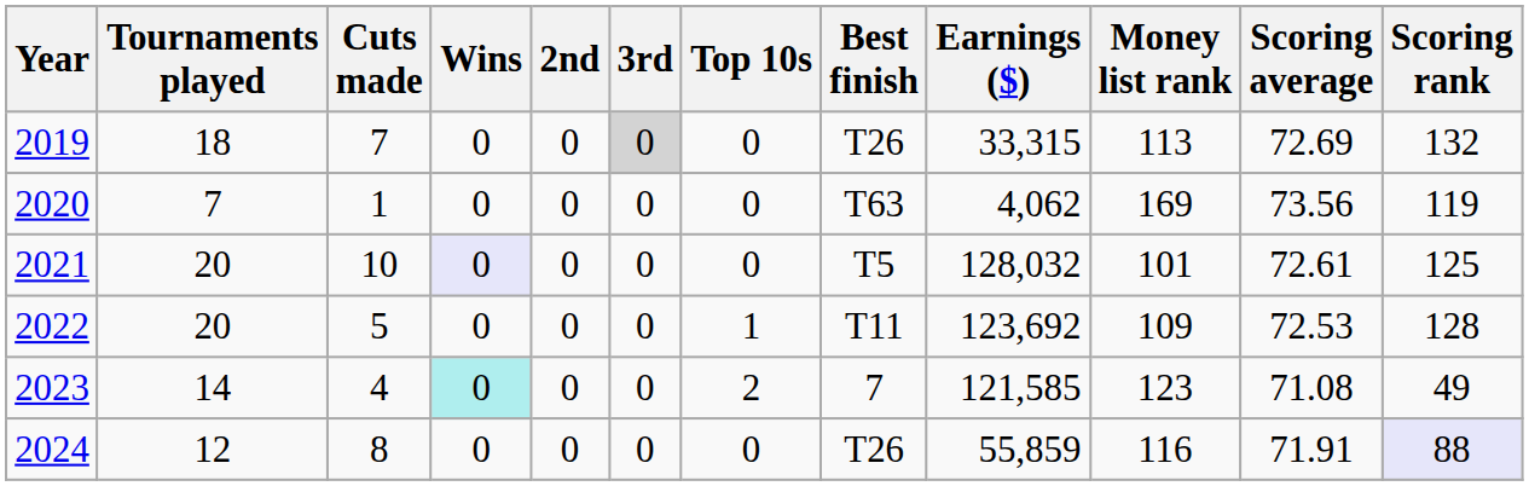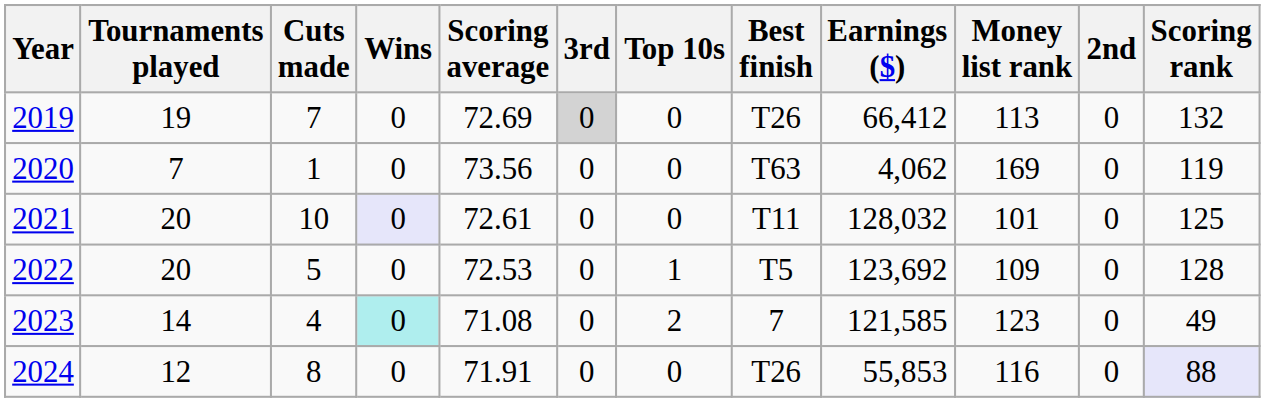columns swapped: 2nd <-> Scoring average
2019 | Tournaments played: 18 -> 19
2019 | Earnings ($): 33,315 -> 66,412
2021 | Best finish: T5 -> T11
2022 | Best finish: T11 -> T5
2024 | Earnings ($): 55,859 -> 55,853
